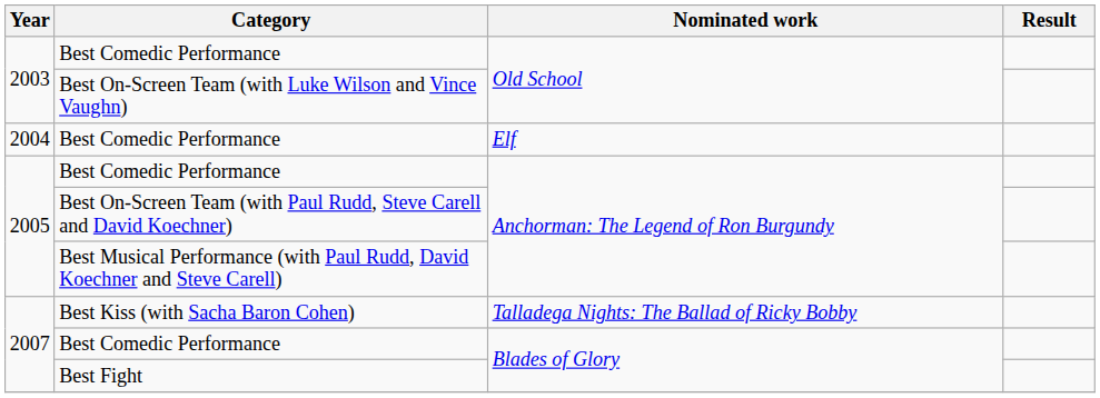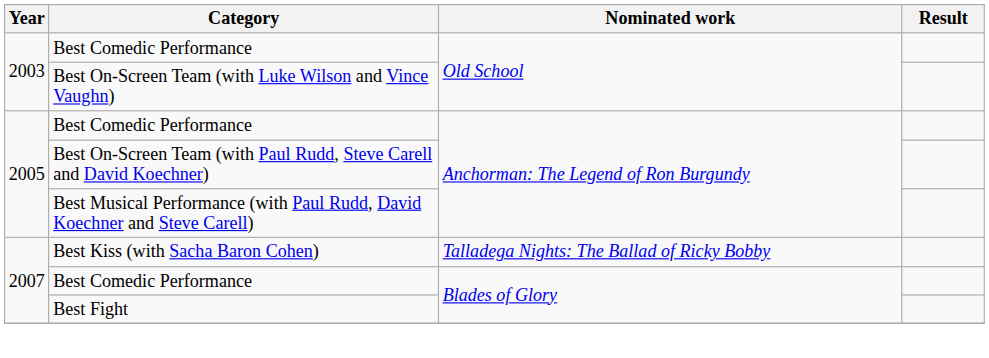- row: 2004 | Best Comedic Performance | Elf
